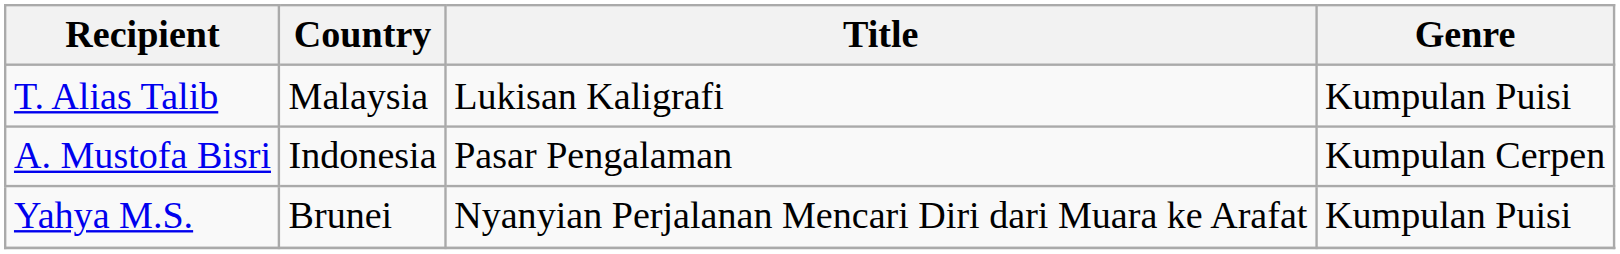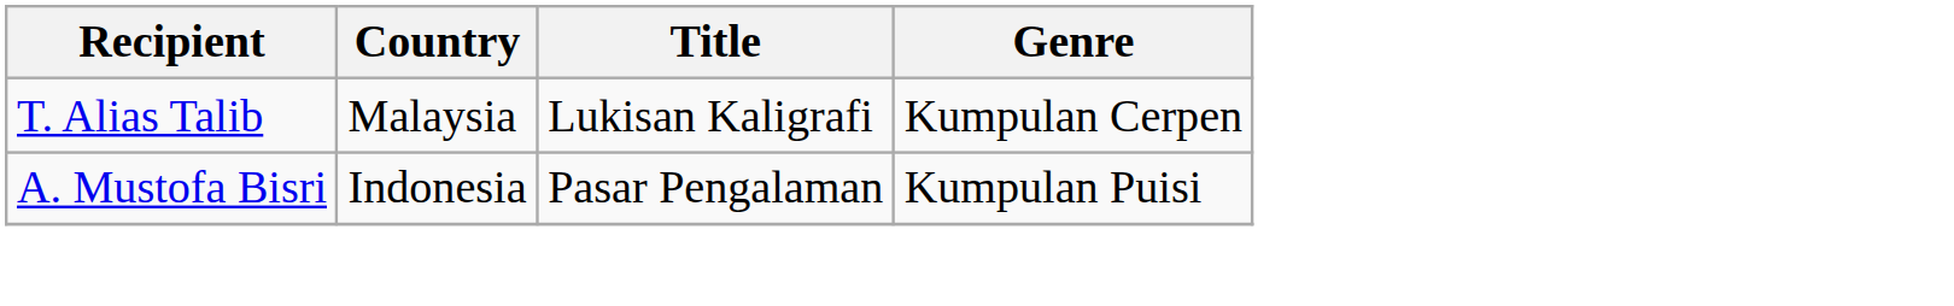T. Alias Talib | Genre: Kumpulan Puisi -> Kumpulan Cerpen
A. Mustofa Bisri | Genre: Kumpulan Cerpen -> Kumpulan Puisi
- row: Yahya M.S. | Brunei | Nyanyian Perjalanan Mencari Diri dari Muara ke Arafat | Kumpulan Puisi
